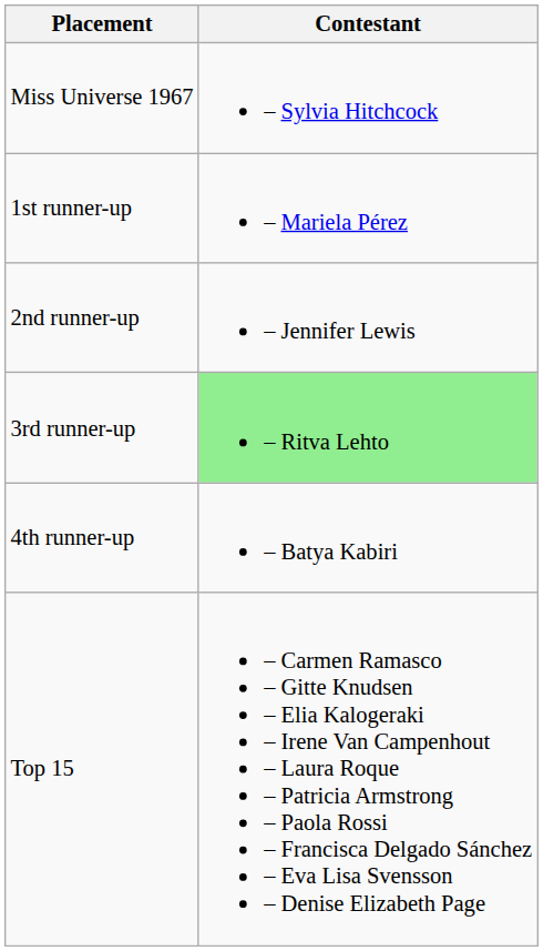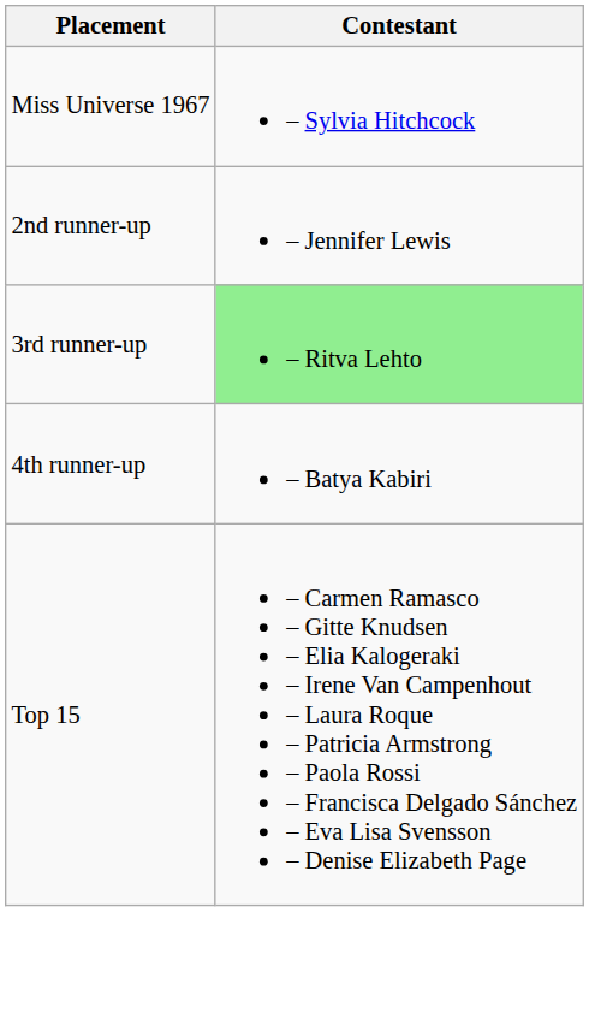- row: 1st runner-up | – Mariela Pérez
